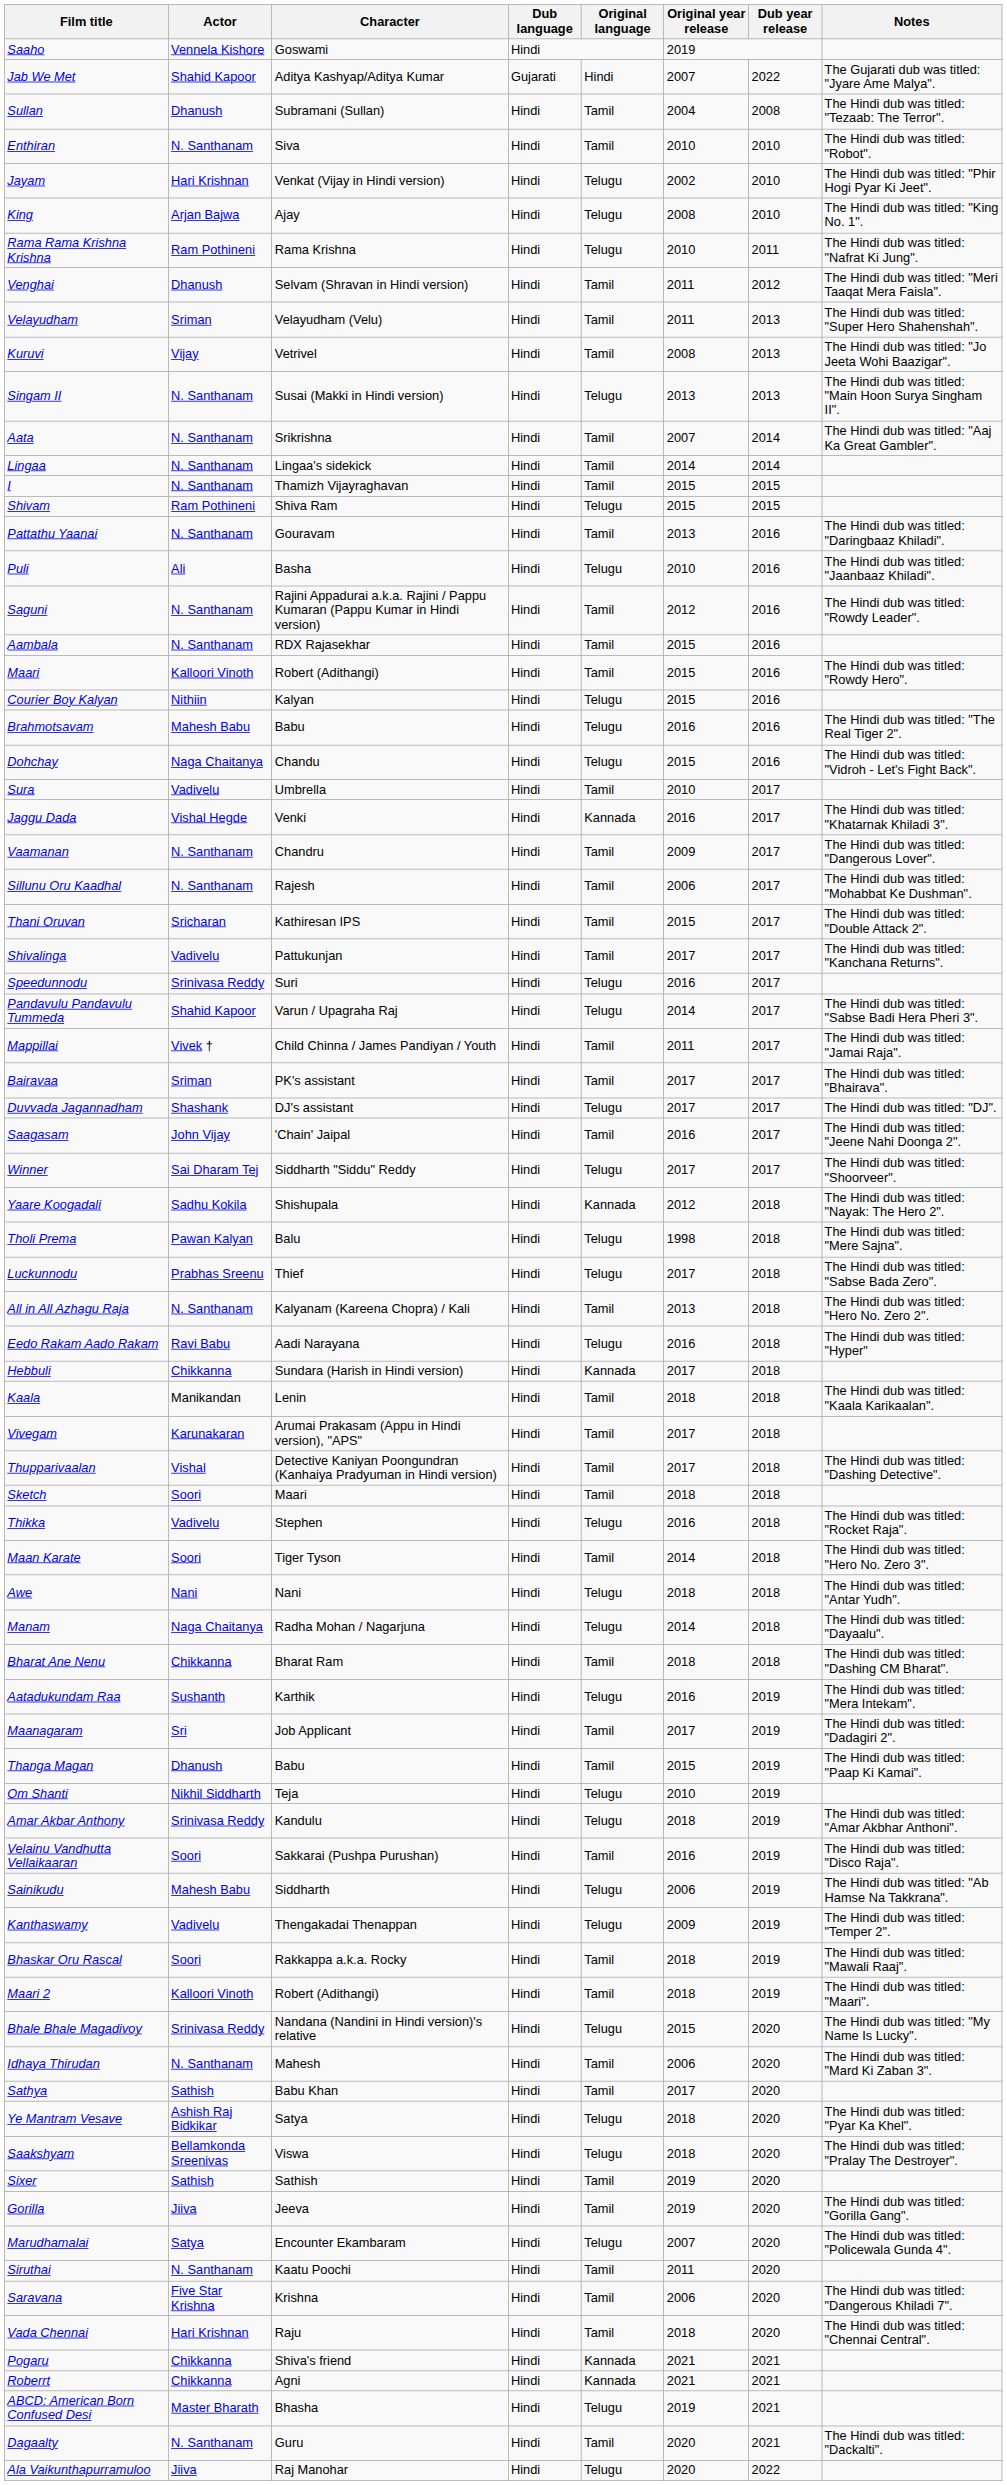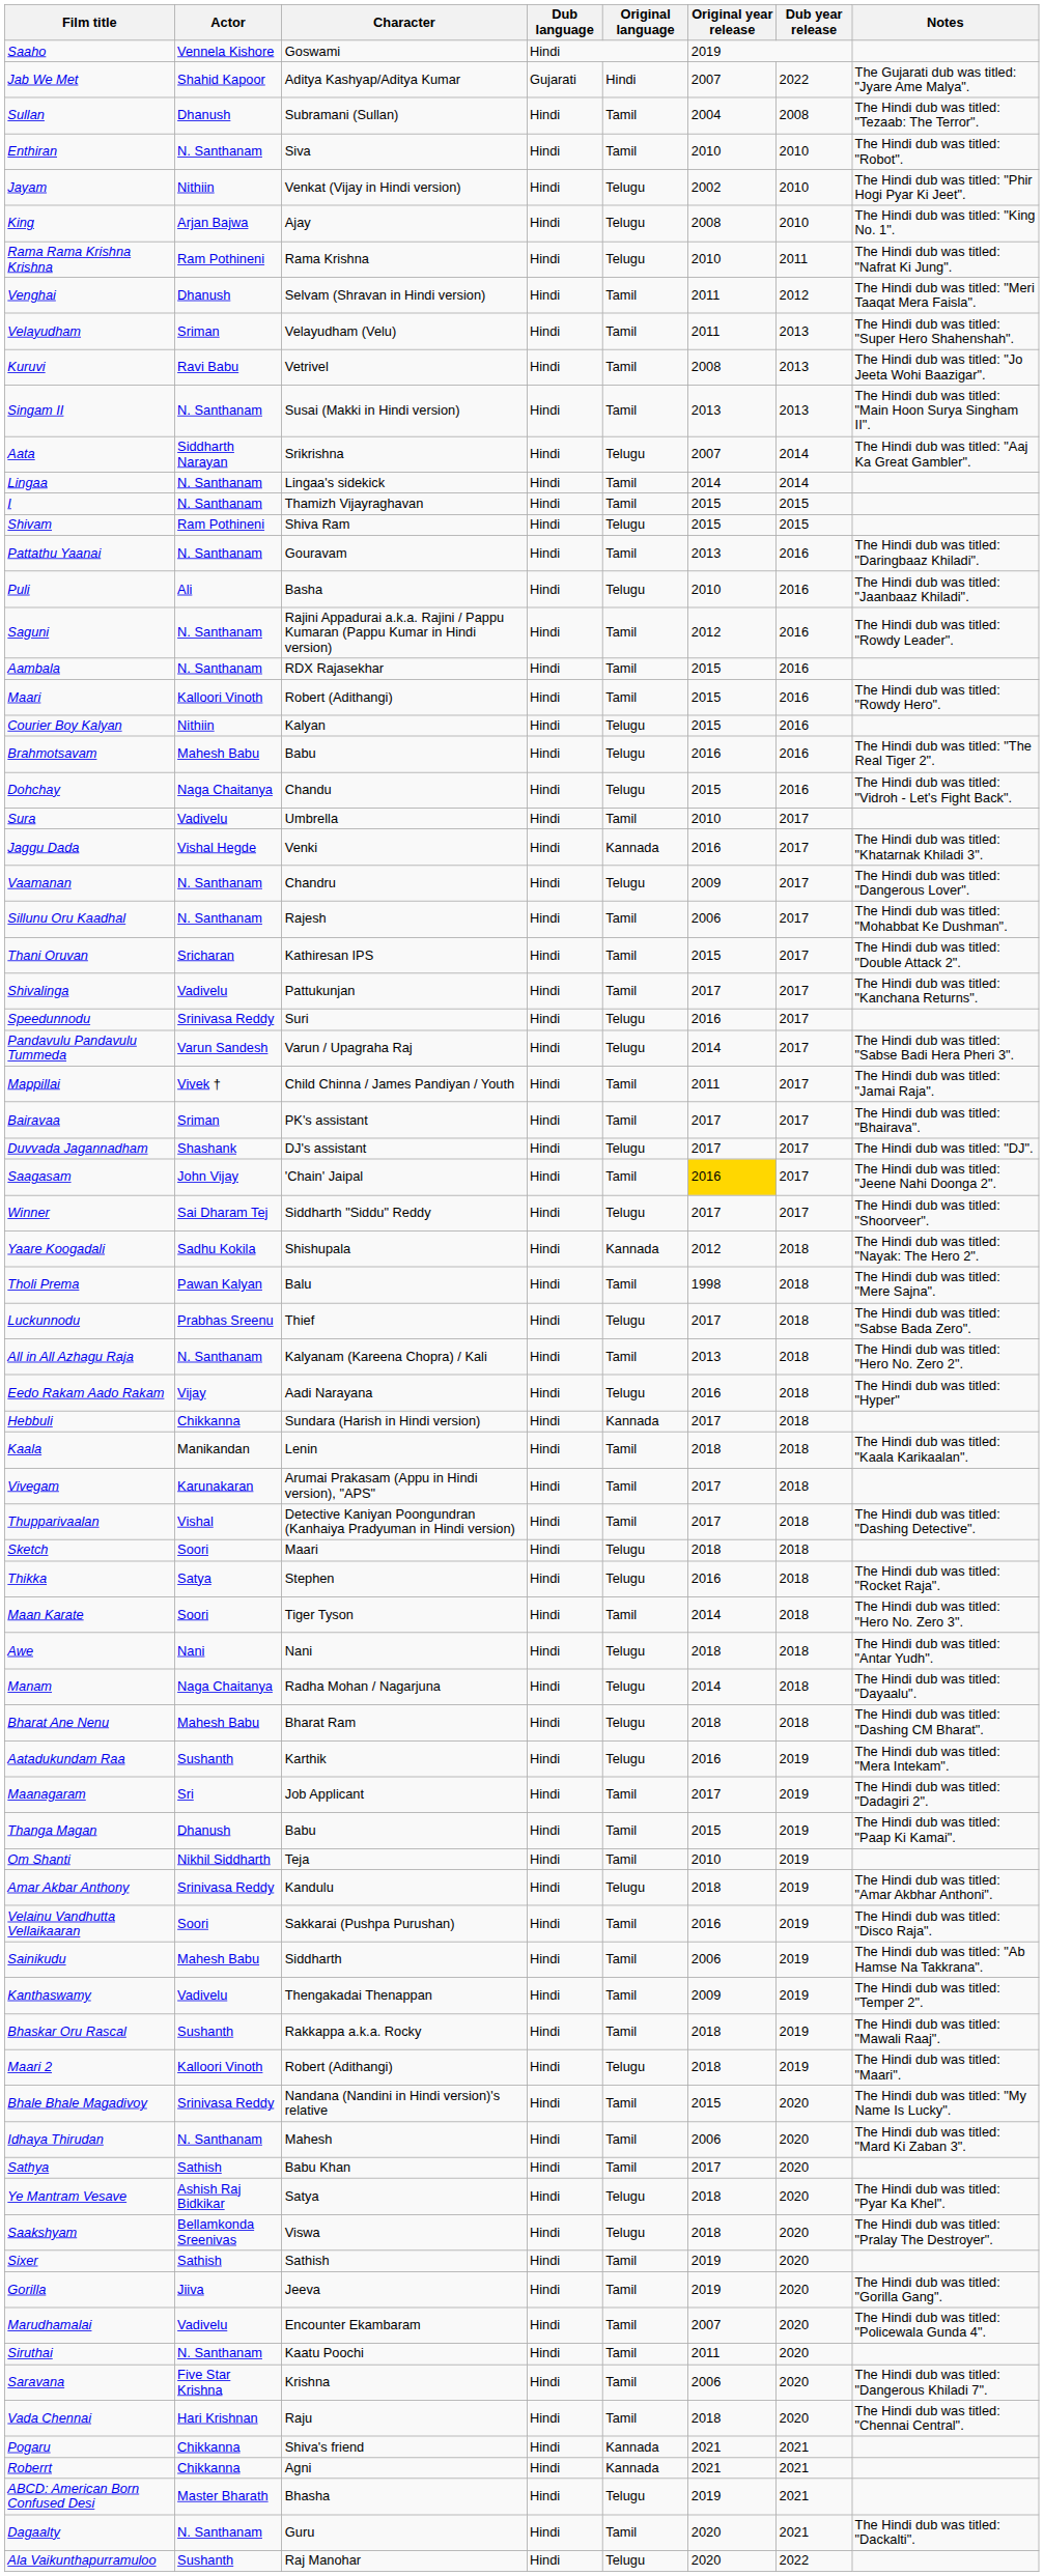Jayam | Actor: Hari Krishnan -> Nithiin
Kuruvi | Actor: Vijay -> Ravi Babu
Singam II | Original language: Telugu -> Tamil
Aata | Actor: N. Santhanam -> Siddharth Narayan
Aata | Original language: Tamil -> Telugu
Vaamanan | Original language: Tamil -> Telugu
Pandavulu Pandavulu Tummeda | Actor: Shahid Kapoor -> Varun Sandesh
Saagasam | Original year release: no background -> gold background
Tholi Prema | Original language: Telugu -> Tamil
Eedo Rakam Aado Rakam | Actor: Ravi Babu -> Vijay
Sketch | Original language: Tamil -> Telugu
Thikka | Actor: Vadivelu -> Satya
Bharat Ane Nenu | Actor: Chikkanna -> Mahesh Babu
Bharat Ane Nenu | Original language: Tamil -> Telugu
Om Shanti | Original language: Telugu -> Tamil
Sainikudu | Original language: Telugu -> Tamil
Kanthaswamy | Original language: Telugu -> Tamil
Bhaskar Oru Rascal | Actor: Soori -> Sushanth
Maari 2 | Original language: Tamil -> Telugu
Bhale Bhale Magadivoy | Original language: Telugu -> Tamil
Marudhamalai | Actor: Satya -> Vadivelu
Marudhamalai | Original language: Telugu -> Tamil
Ala Vaikunthapurramuloo | Actor: Jiiva -> Sushanth
